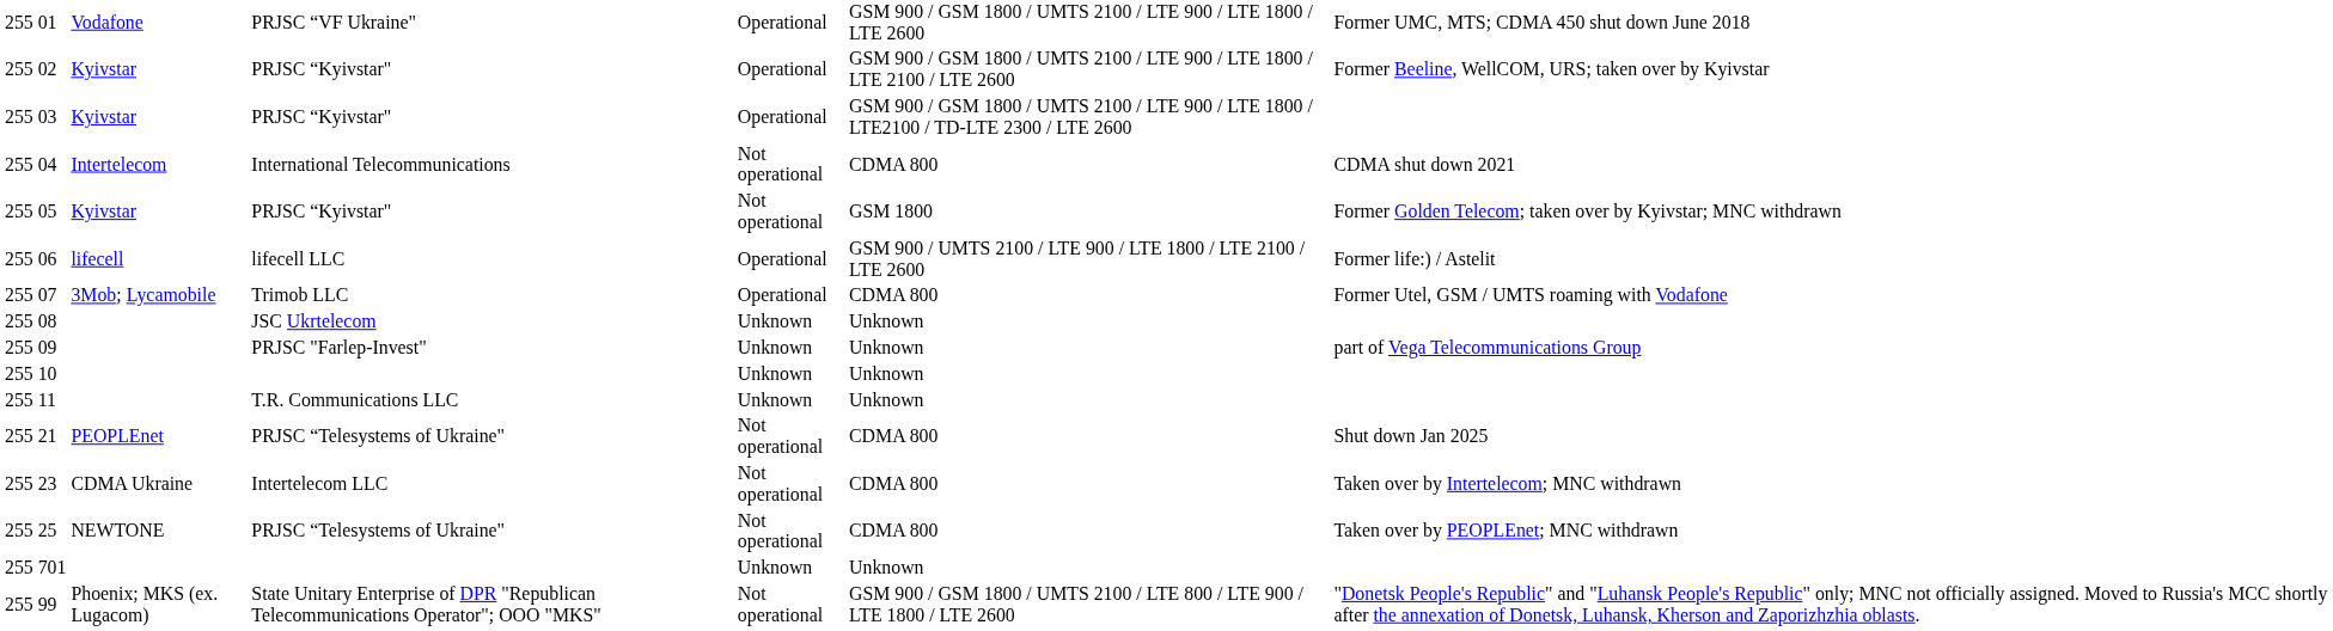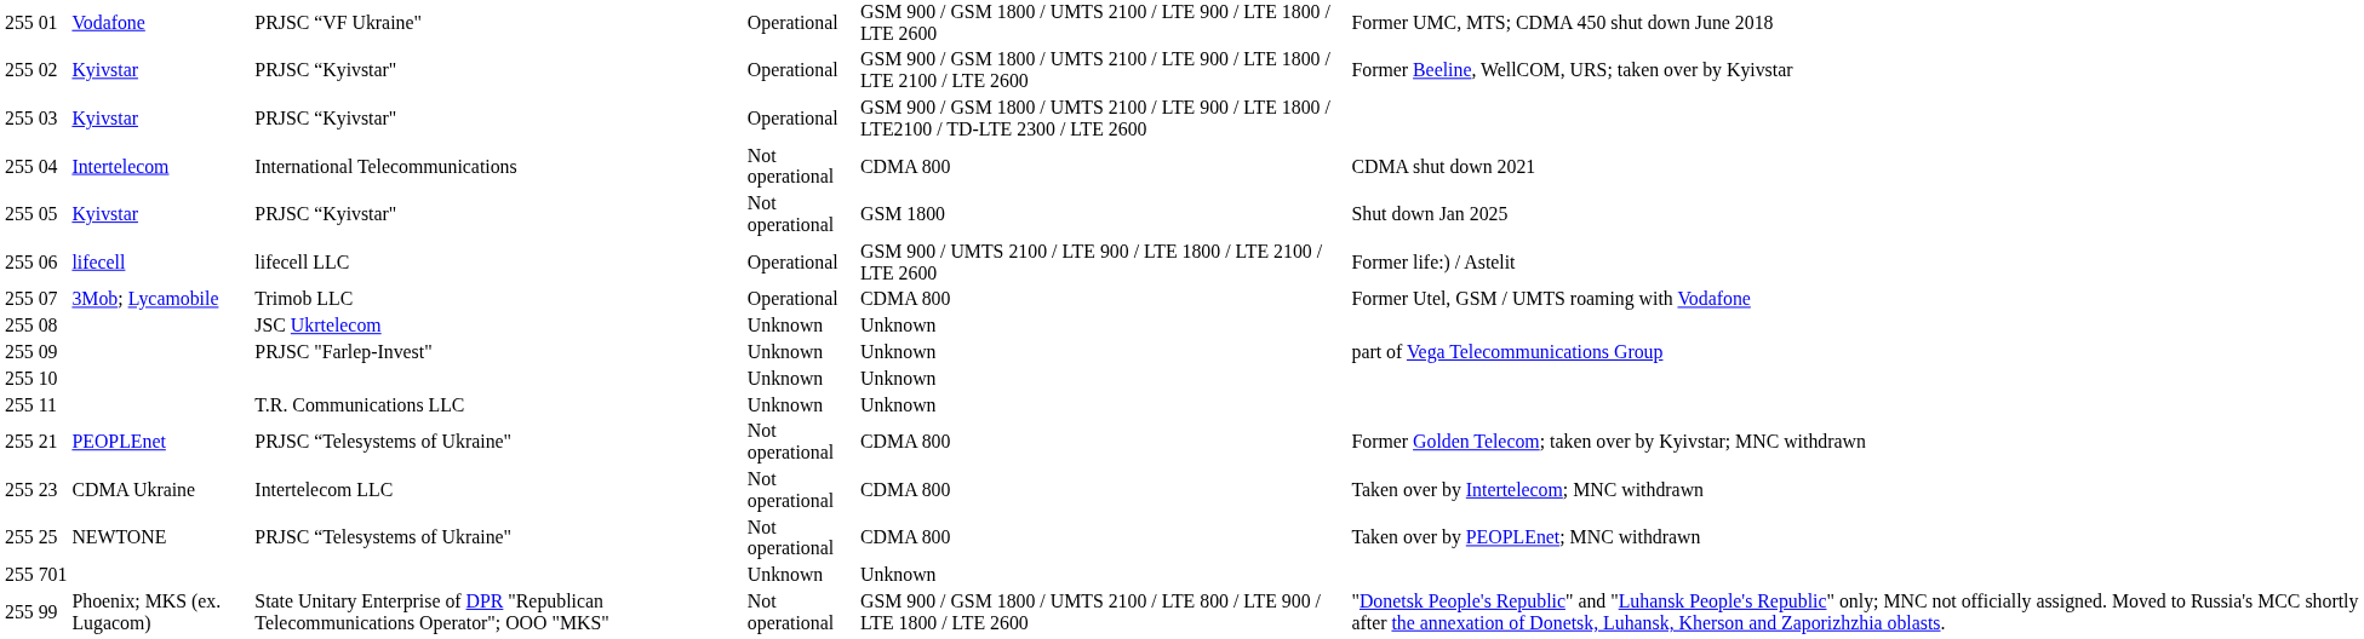05 | column 7: Former Golden Telecom; taken over by Kyivstar; MNC withdrawn -> Shut down Jan 2025
21 | column 7: Shut down Jan 2025 -> Former Golden Telecom; taken over by Kyivstar; MNC withdrawn
